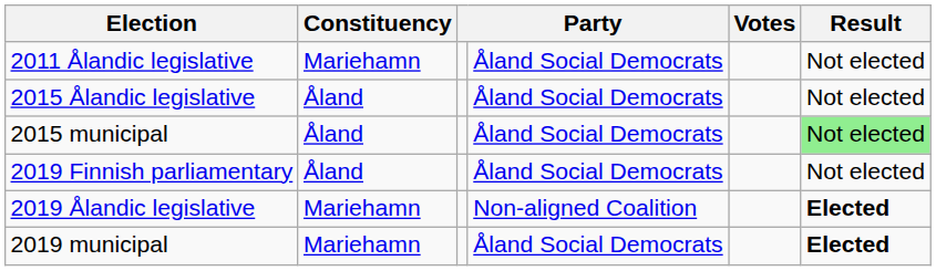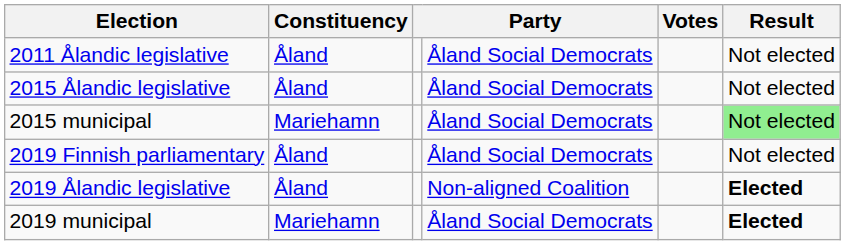2011 Ålandic legislative | Constituency: Mariehamn -> Åland
2015 municipal | Constituency: Åland -> Mariehamn
2019 Ålandic legislative | Constituency: Mariehamn -> Åland
